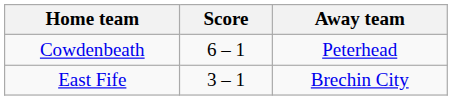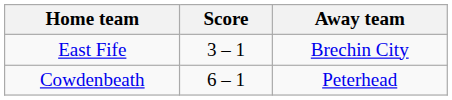rows swapped: East Fife <-> Cowdenbeath
